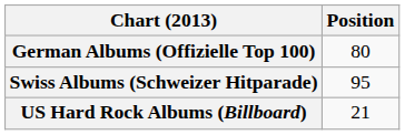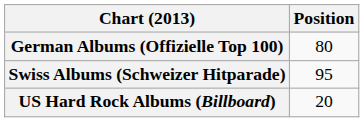US Hard Rock Albums (Billboard) | Position: 21 -> 20
